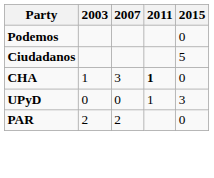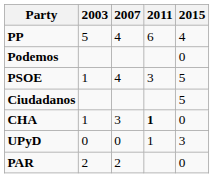+ row: PP | 5 | 4 | 6 | 4
+ row: PSOE | 1 | 4 | 3 | 5
